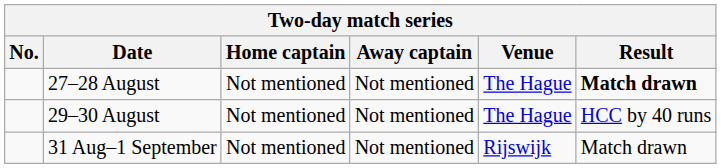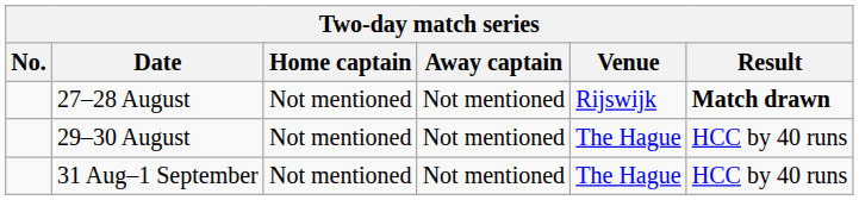27–28 August | Venue: The Hague -> Rijswijk
31 Aug–1 September | Venue: Rijswijk -> The Hague
31 Aug–1 September | Result: Match drawn -> HCC by 40 runs
